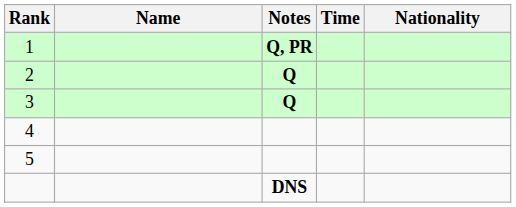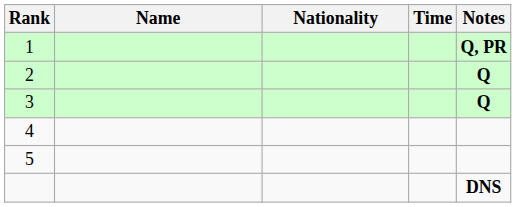columns swapped: Nationality <-> Notes
